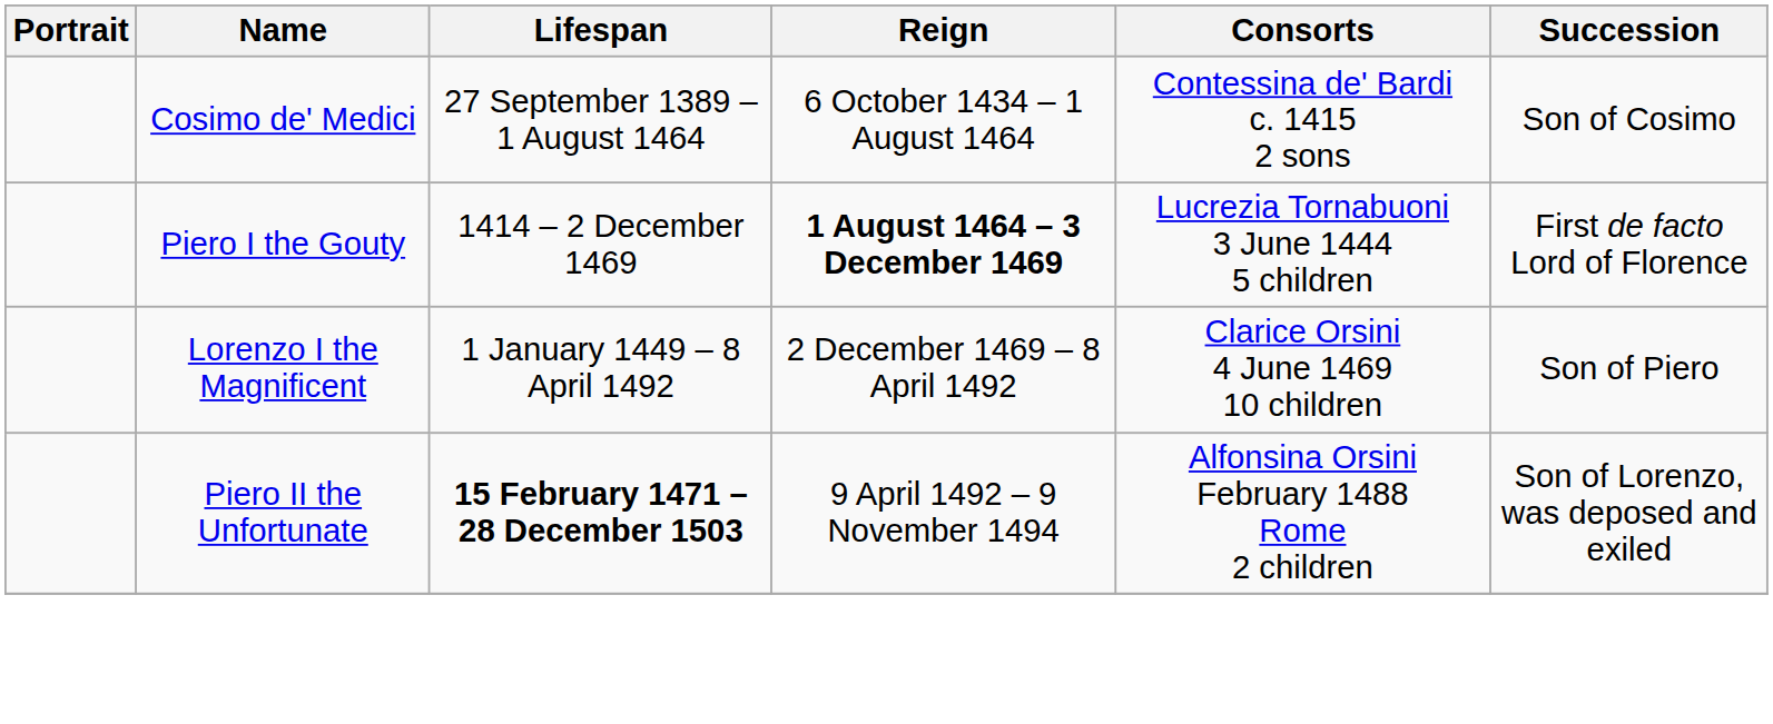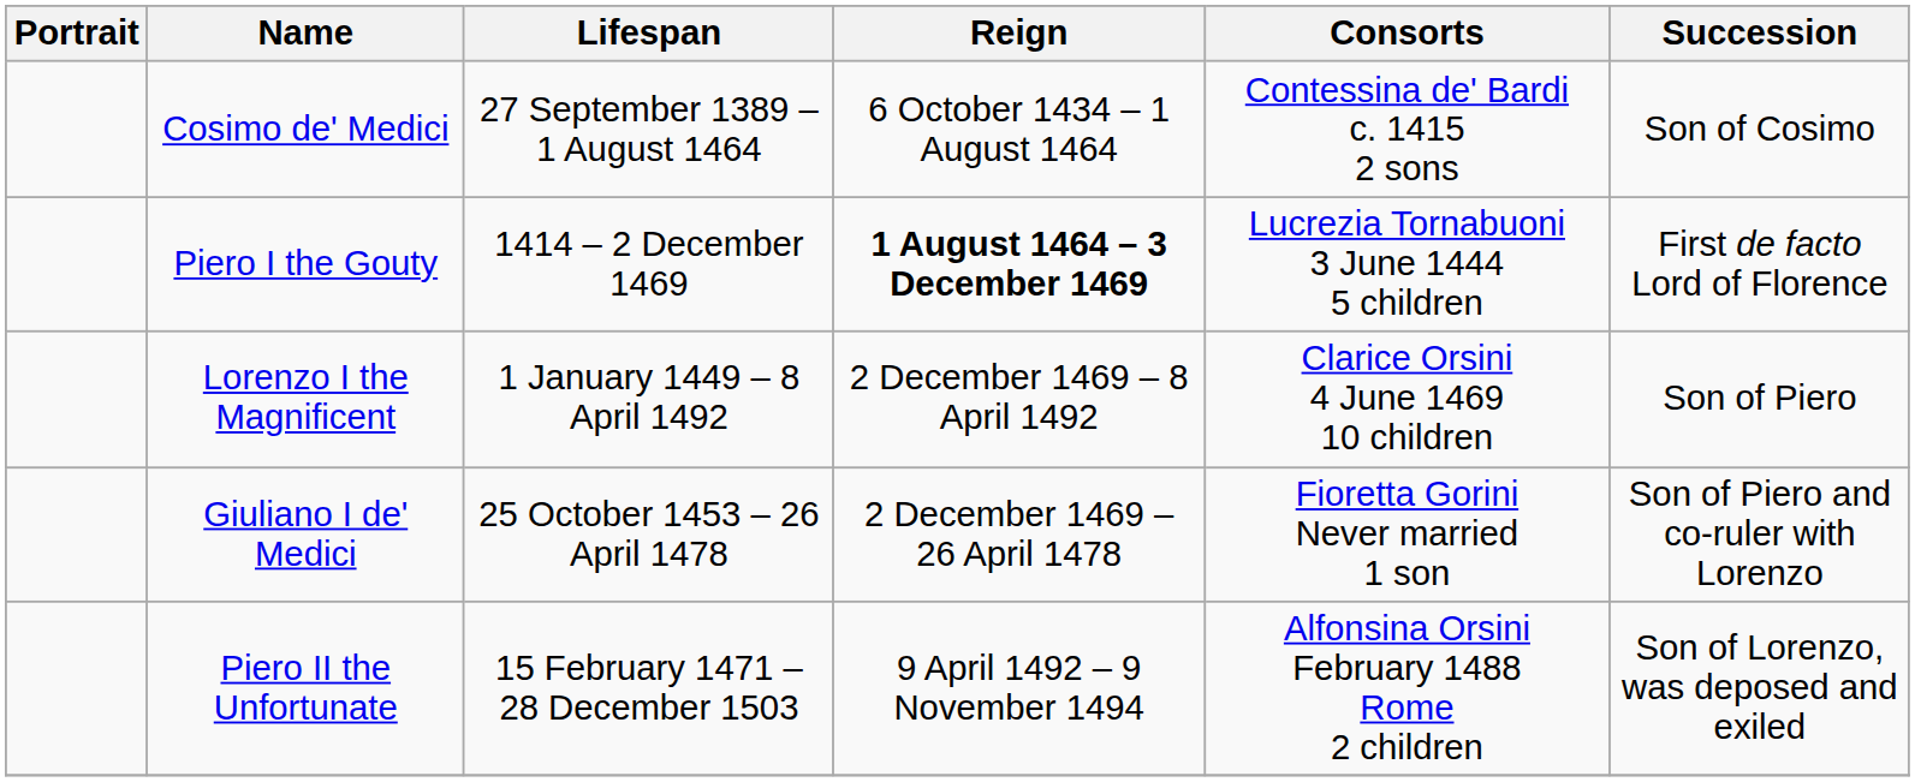+ row: Giuliano I de' Medici | 25 October 1453 – 26 April 1478 | 2 December 1469 – 26 April 1478 | Fioretta Gorini Never married 1 son | Son of Piero and co-ruler with Lorenzo
Piero II the Unfortunate | Lifespan: bold -> normal
